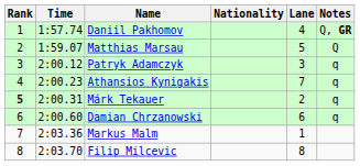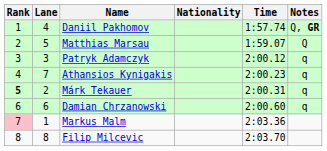columns swapped: Lane <-> Time
Markus Malm | Rank: no background -> pink background
